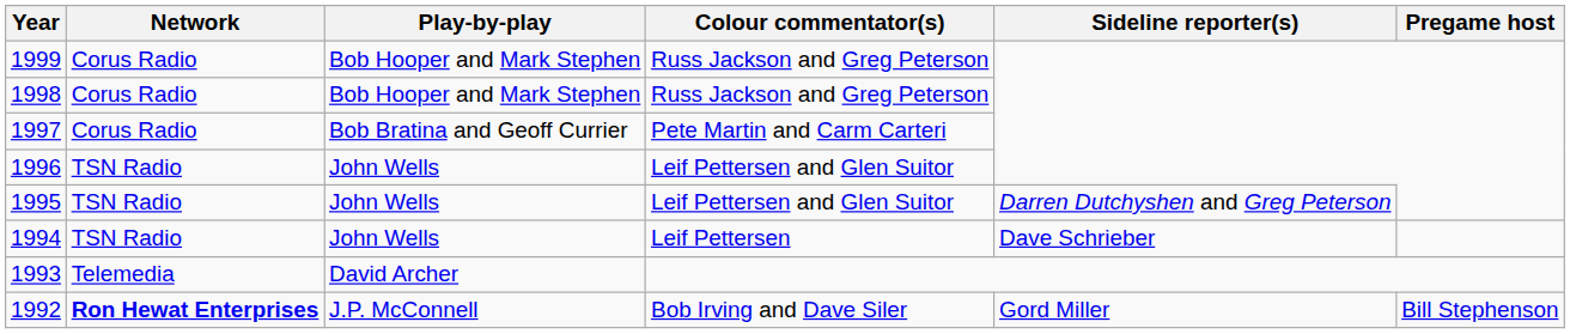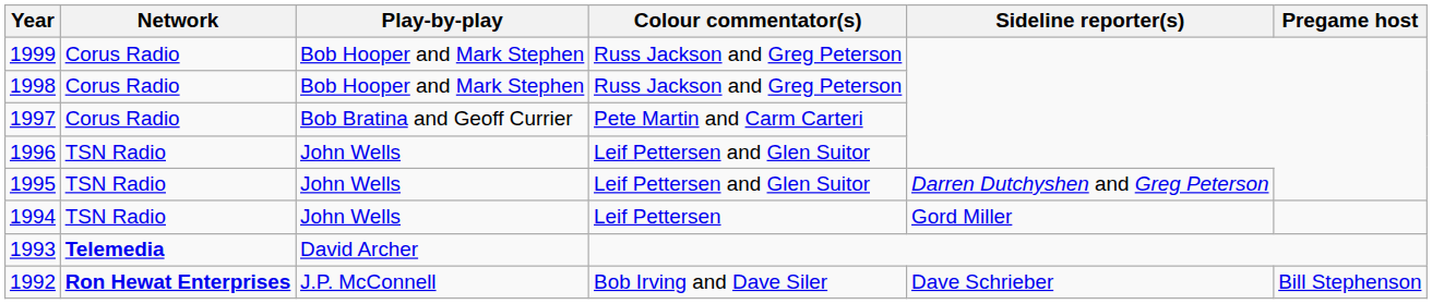1994 | Sideline reporter(s): Dave Schrieber -> Gord Miller
1993 | Network: normal -> bold
1992 | Sideline reporter(s): Gord Miller -> Dave Schrieber
